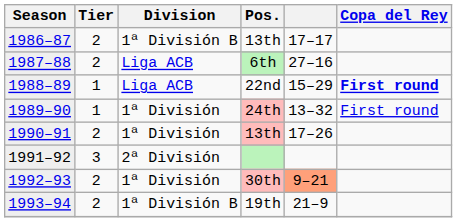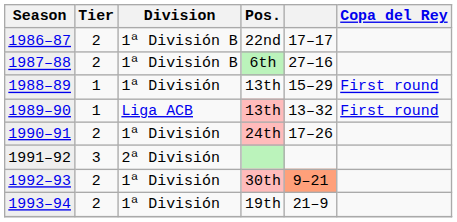1986–87 | Pos.: 13th -> 22nd
1987–88 | Division: Liga ACB -> 1ª División B
1988–89 | Division: Liga ACB -> 1ª División
1988–89 | Pos.: 22nd -> 13th
1988–89 | Copa del Rey: bold -> normal
1989–90 | Division: 1ª División -> Liga ACB
1989–90 | Pos.: 24th -> 13th
1990–91 | Pos.: 13th -> 24th
1993–94 | Division: 1ª División B -> 1ª División
